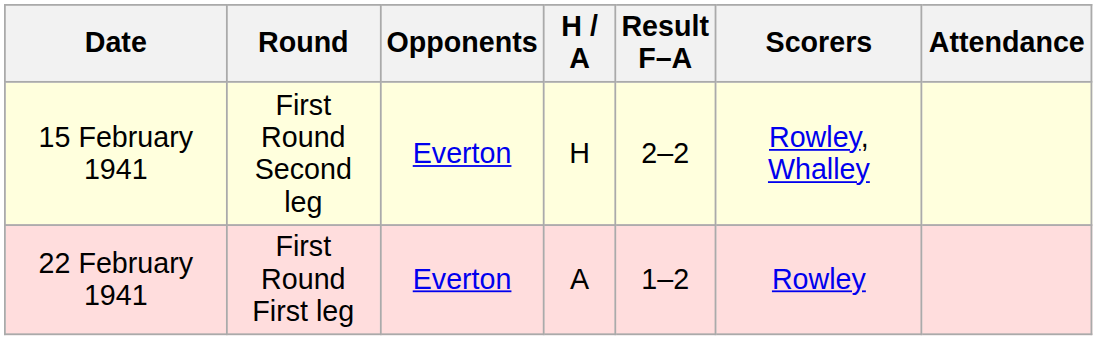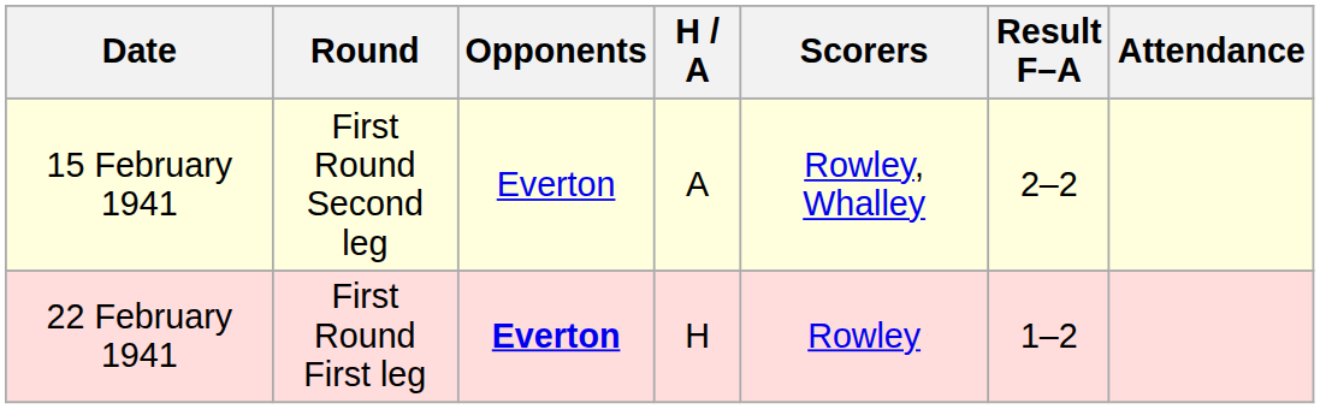columns swapped: Result F–A <-> Scorers
15 February 1941 | H / A: H -> A
22 February 1941 | Opponents: normal -> bold
22 February 1941 | H / A: A -> H
